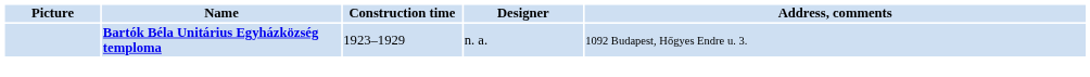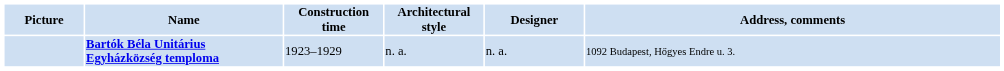+ column: Architectural style | n. a.
